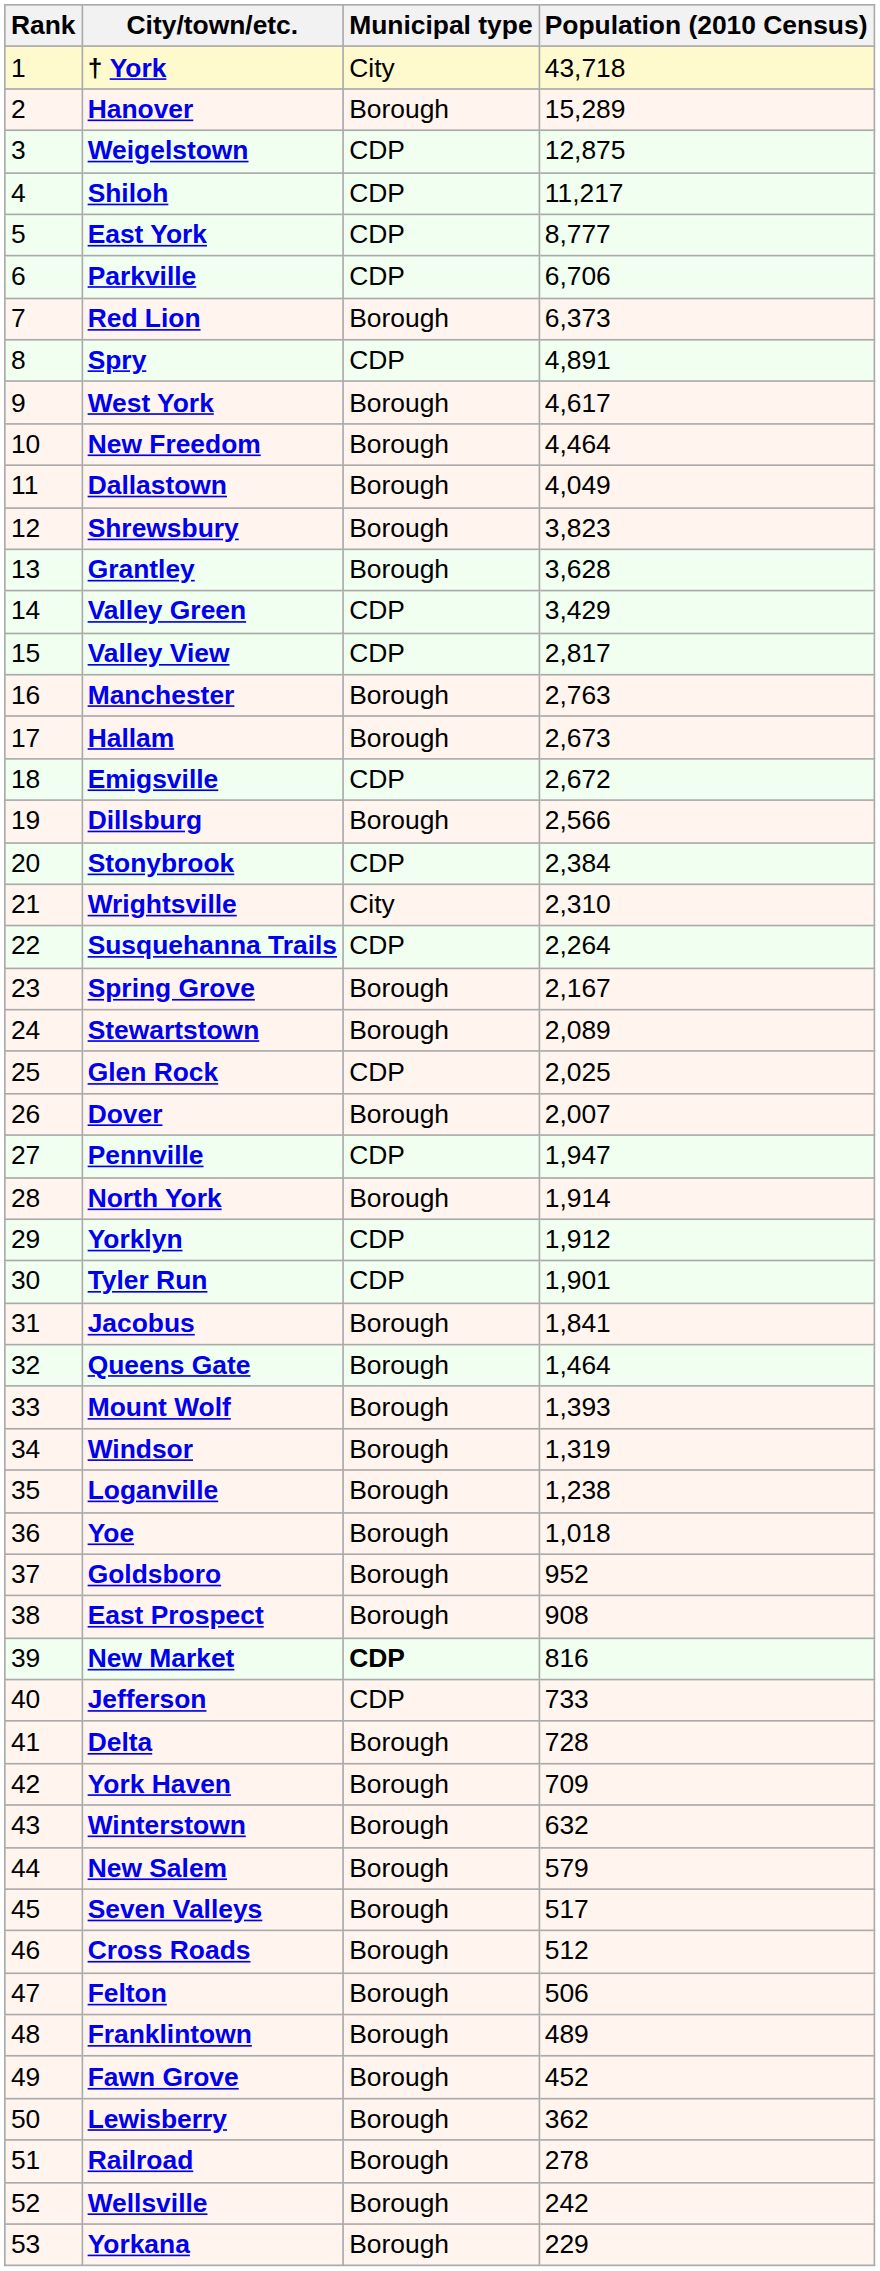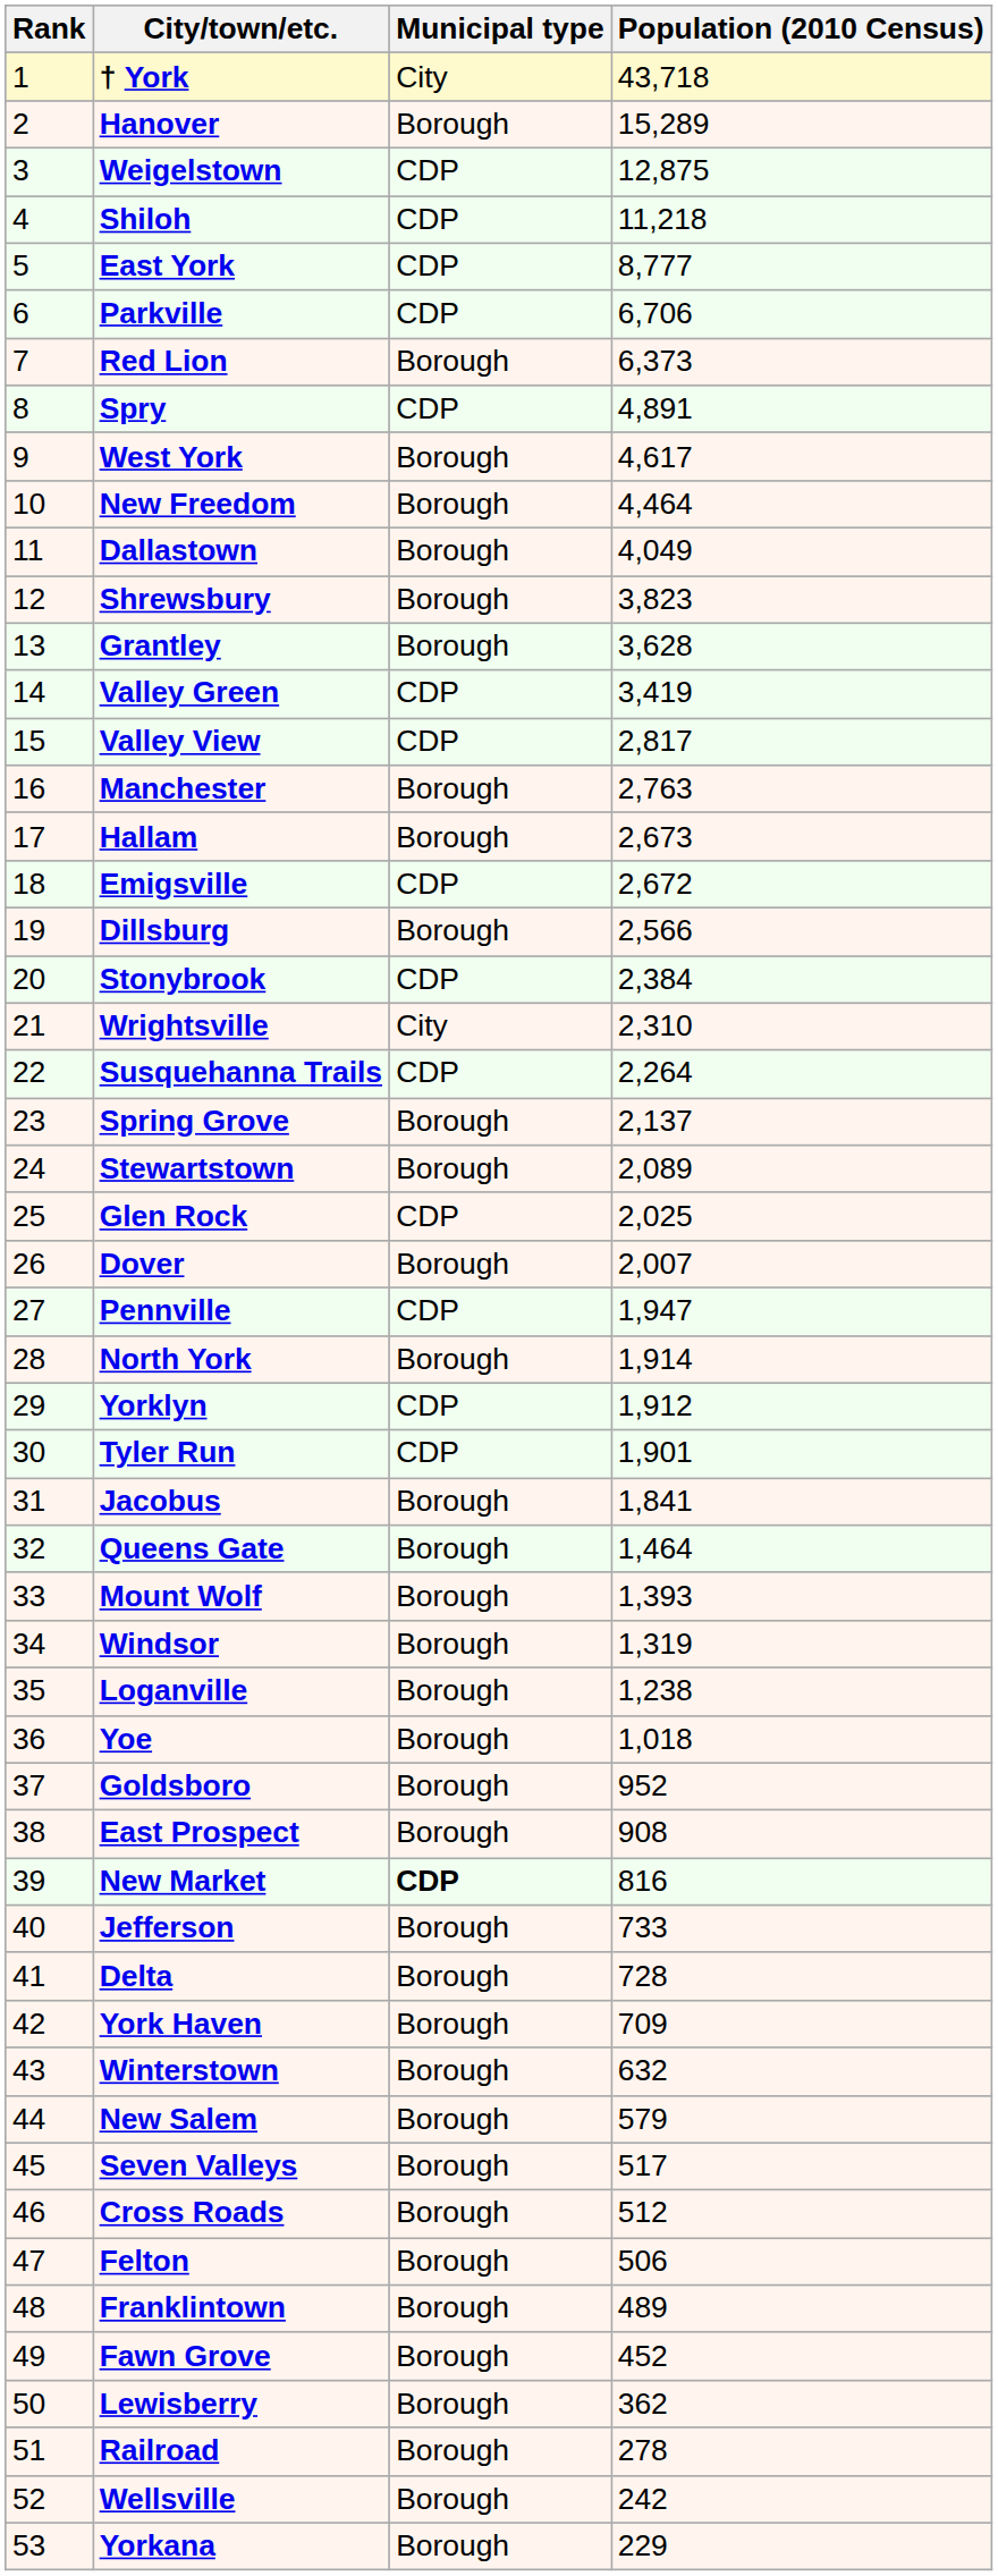Shiloh | Population (2010 Census): 11,217 -> 11,218
Valley Green | Population (2010 Census): 3,429 -> 3,419
Spring Grove | Population (2010 Census): 2,167 -> 2,137
Jefferson | Municipal type: CDP -> Borough
